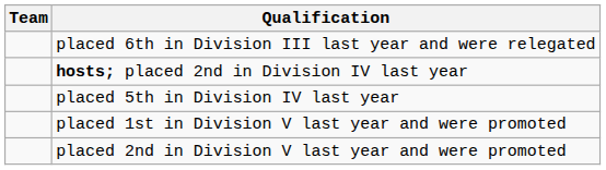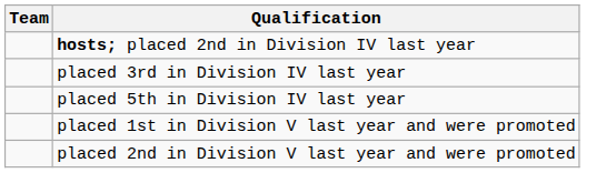- row: placed 6th in Division III last year and were relegated
+ row: placed 3rd in Division IV last year
